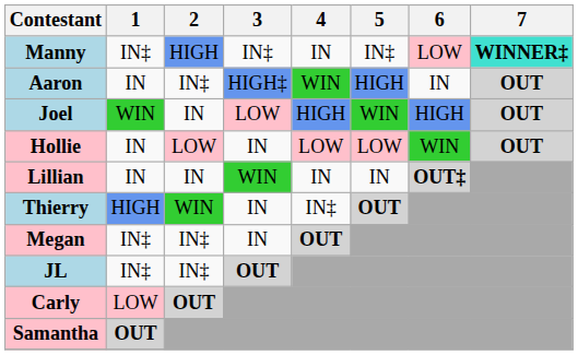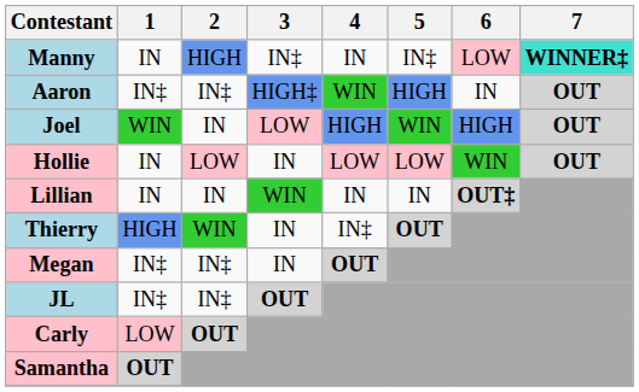Manny | 1: IN‡ -> IN
Aaron | 1: IN -> IN‡
